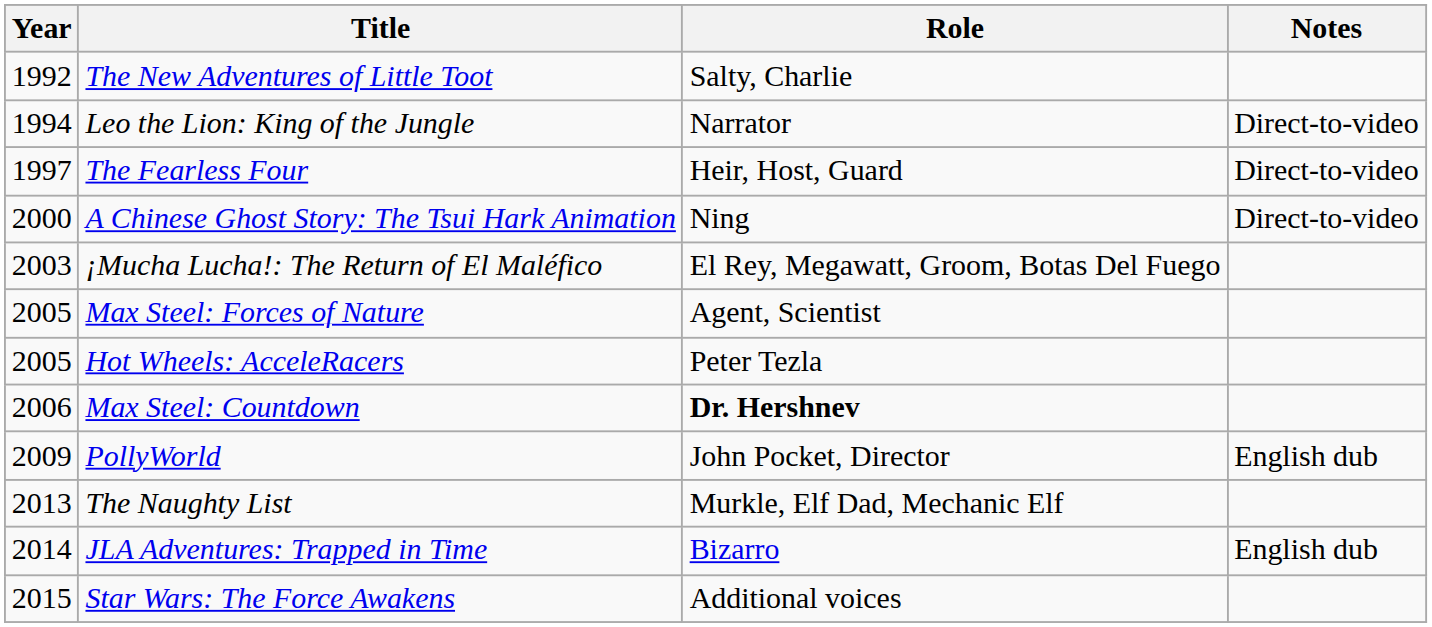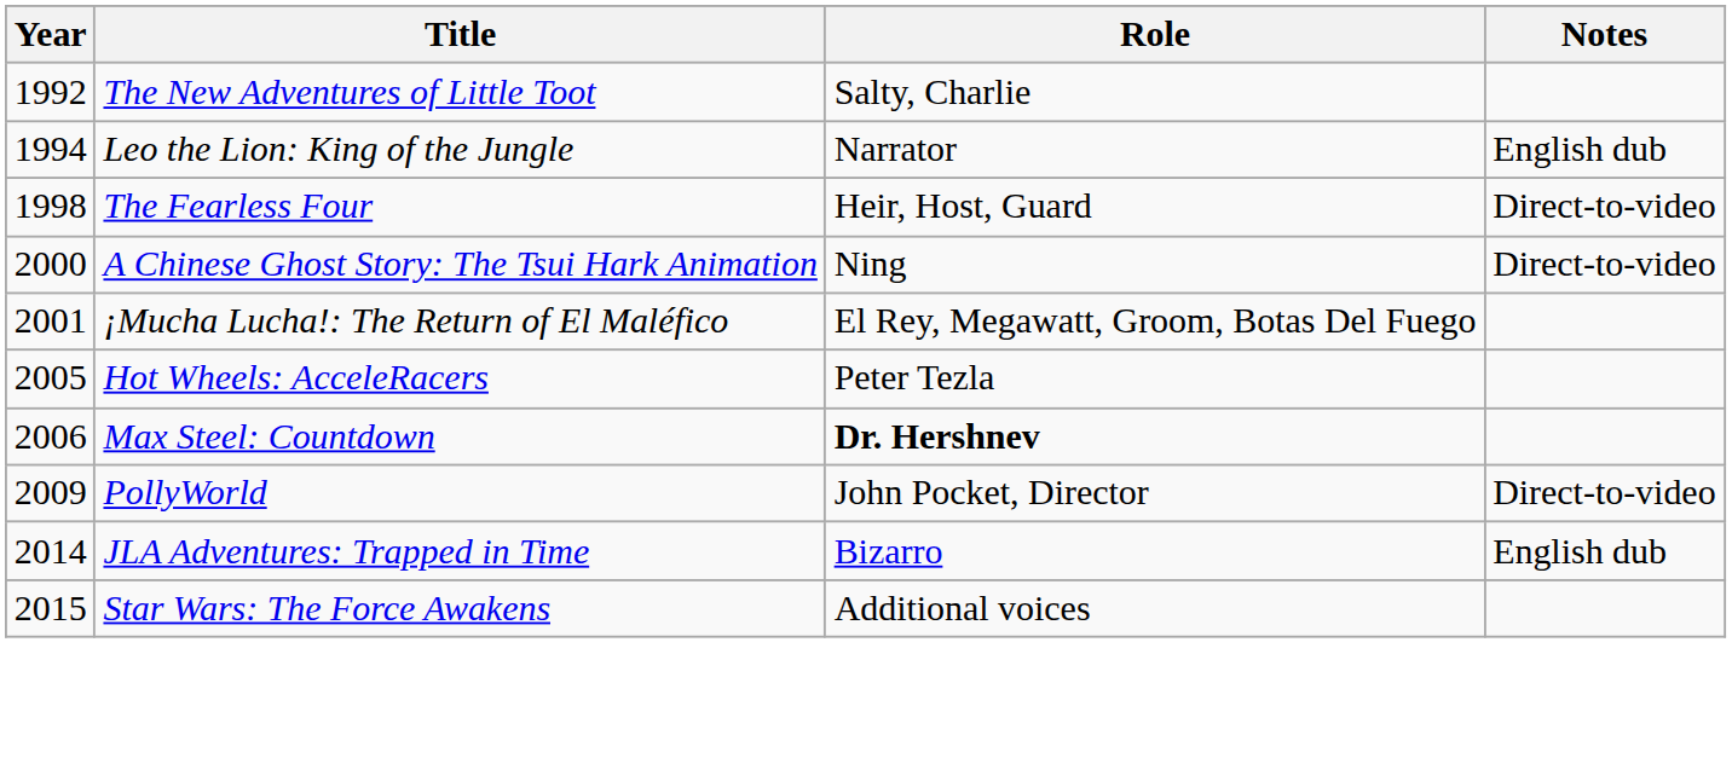Leo the Lion: King of the Jungle | Notes: Direct-to-video -> English dub
The Fearless Four | Year: 1997 -> 1998
¡Mucha Lucha!: The Return of El Maléfico | Year: 2003 -> 2001
- row: 2005 | Max Steel: Forces of Nature | Agent, Scientist
PollyWorld | Notes: English dub -> Direct-to-video
- row: 2013 | The Naughty List | Murkle, Elf Dad, Mechanic Elf
